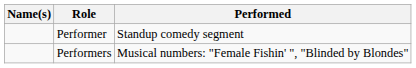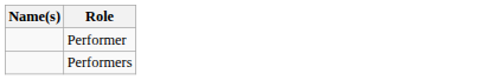- column: Performed | Standup comedy segment | Musical numbers: "Female Fishin' ", "Blinded by Blondes"
